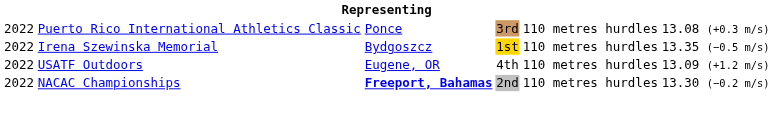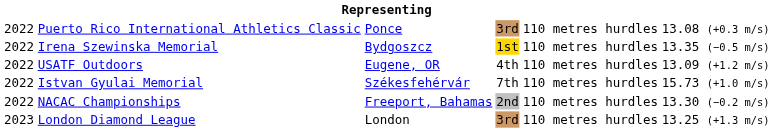+ row: 2022 | Istvan Gyulai Memorial | Székesfehérvár | 7th | 110 metres hurdles | 15.73 (+1.0 m/s)
NACAC Championships | column 3: bold -> normal
+ row: 2023 | London Diamond League | London | 3rd | 110 metres hurdles | 13.25 (+1.3 m/s)
